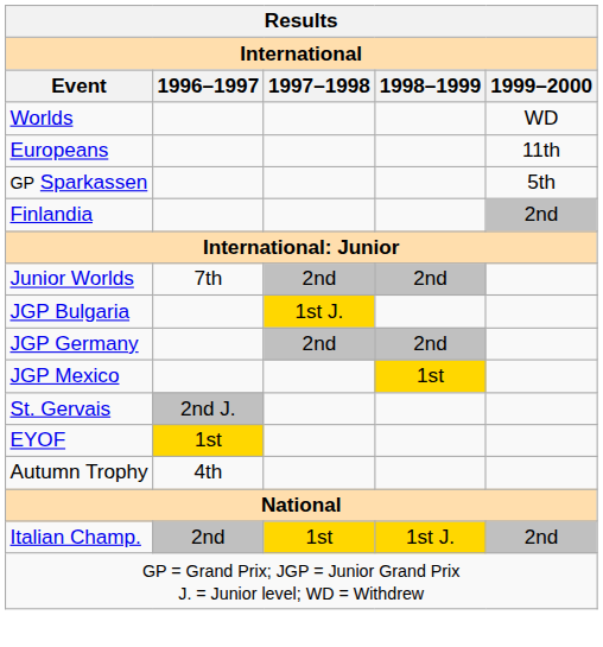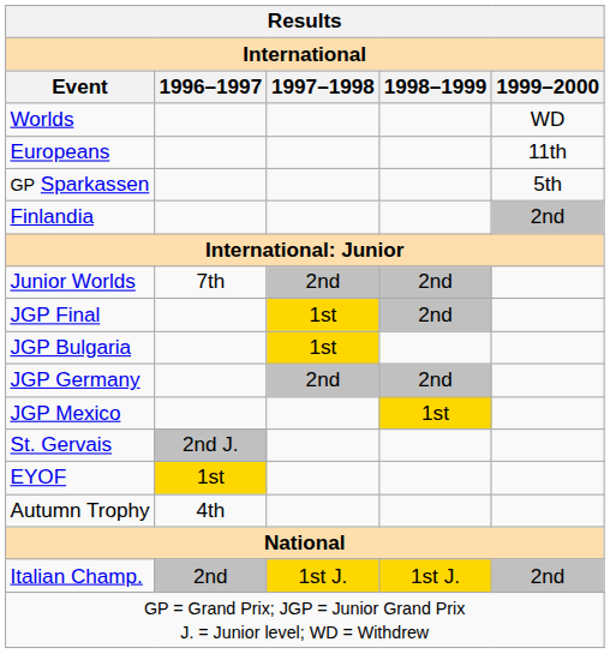+ row: JGP Final | 1st | 2nd
JGP Bulgaria | 1997–1998: 1st J. -> 1st
Italian Champ. | 1997–1998: 1st -> 1st J.
